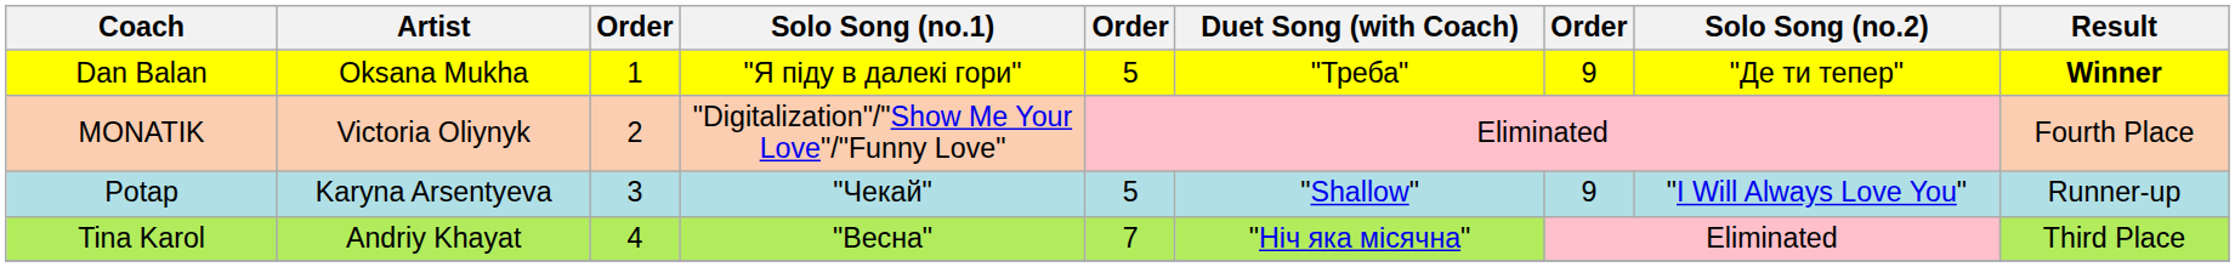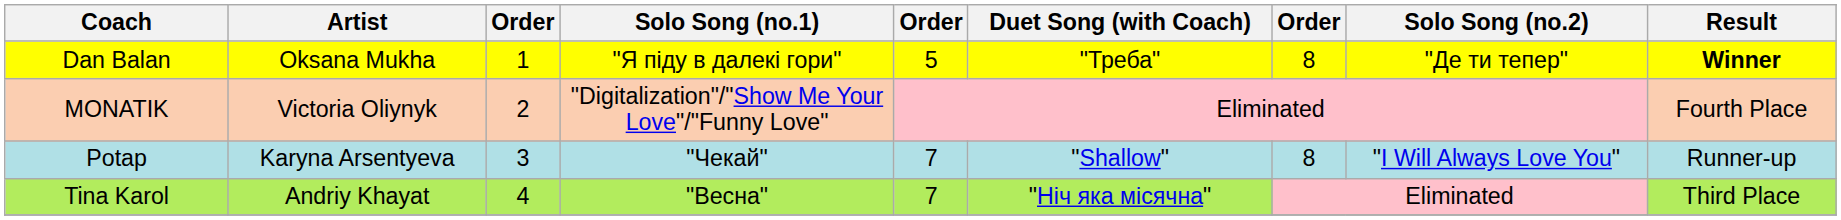Dan Balan | column 7: 9 -> 8
Potap | column 5: 5 -> 7
Potap | column 7: 9 -> 8
